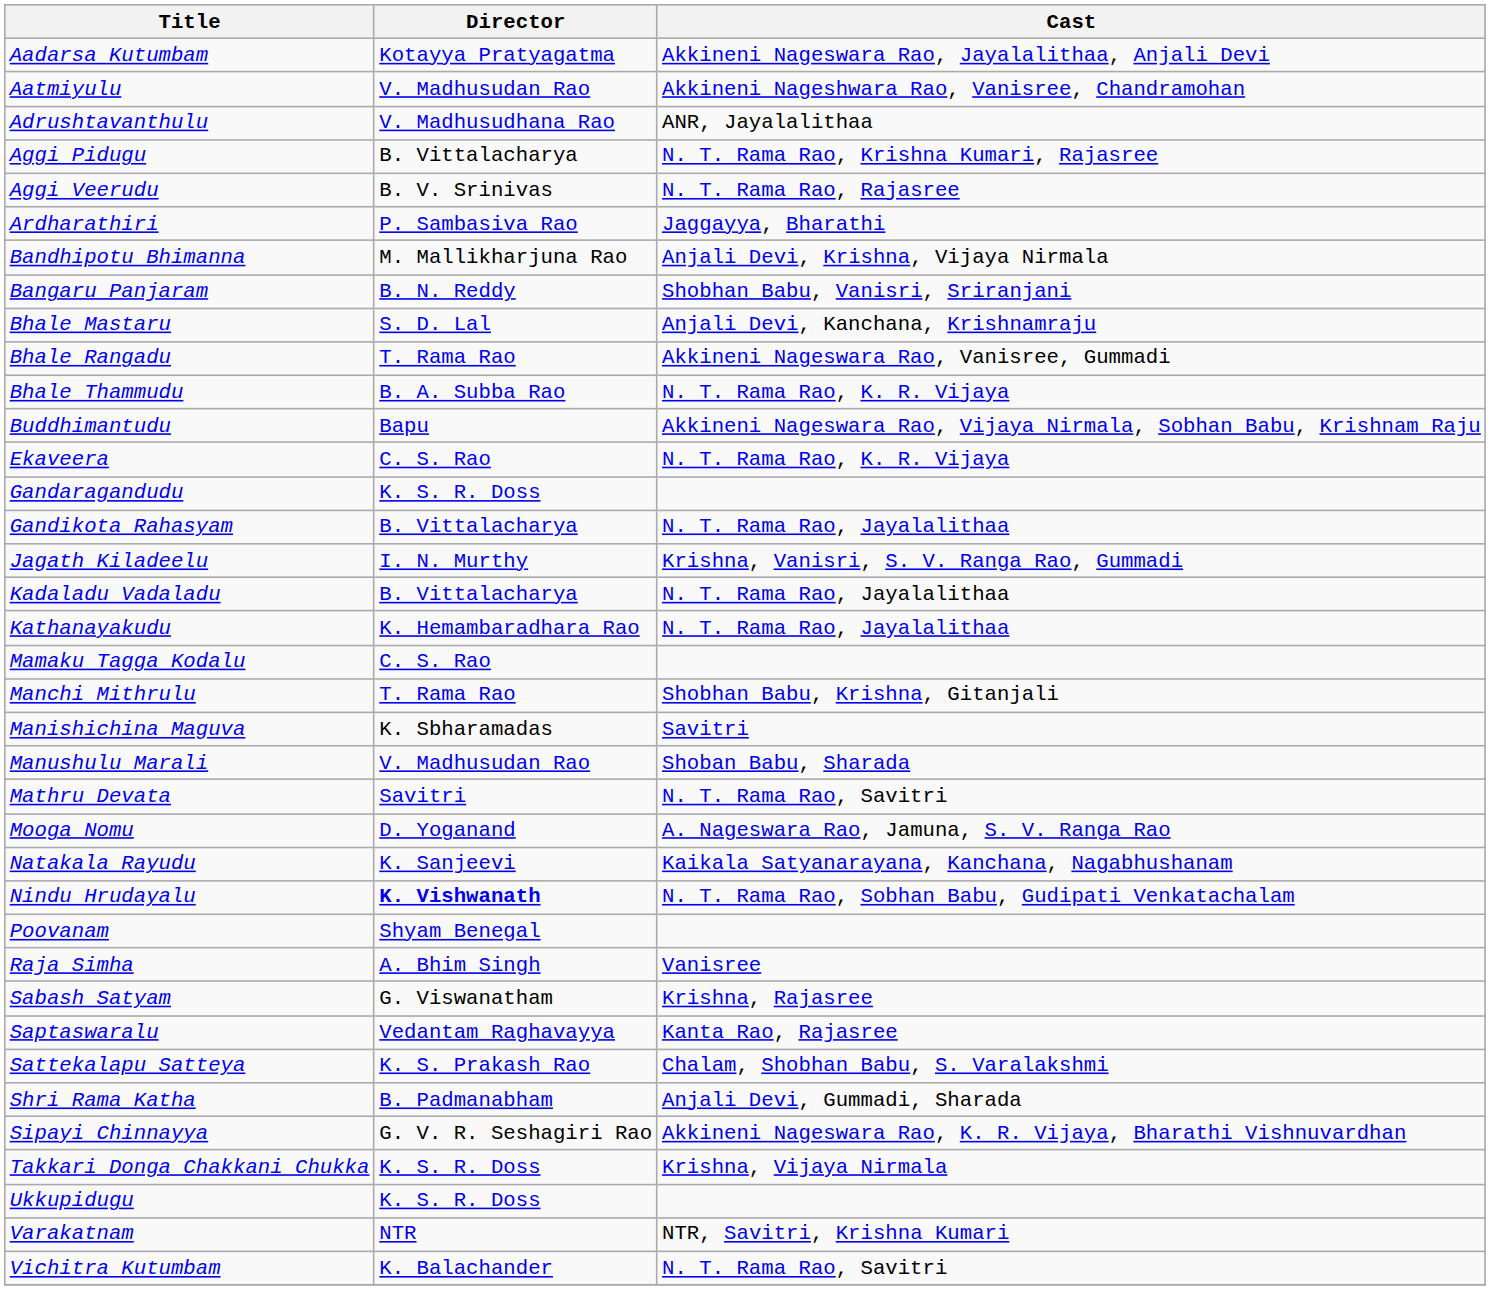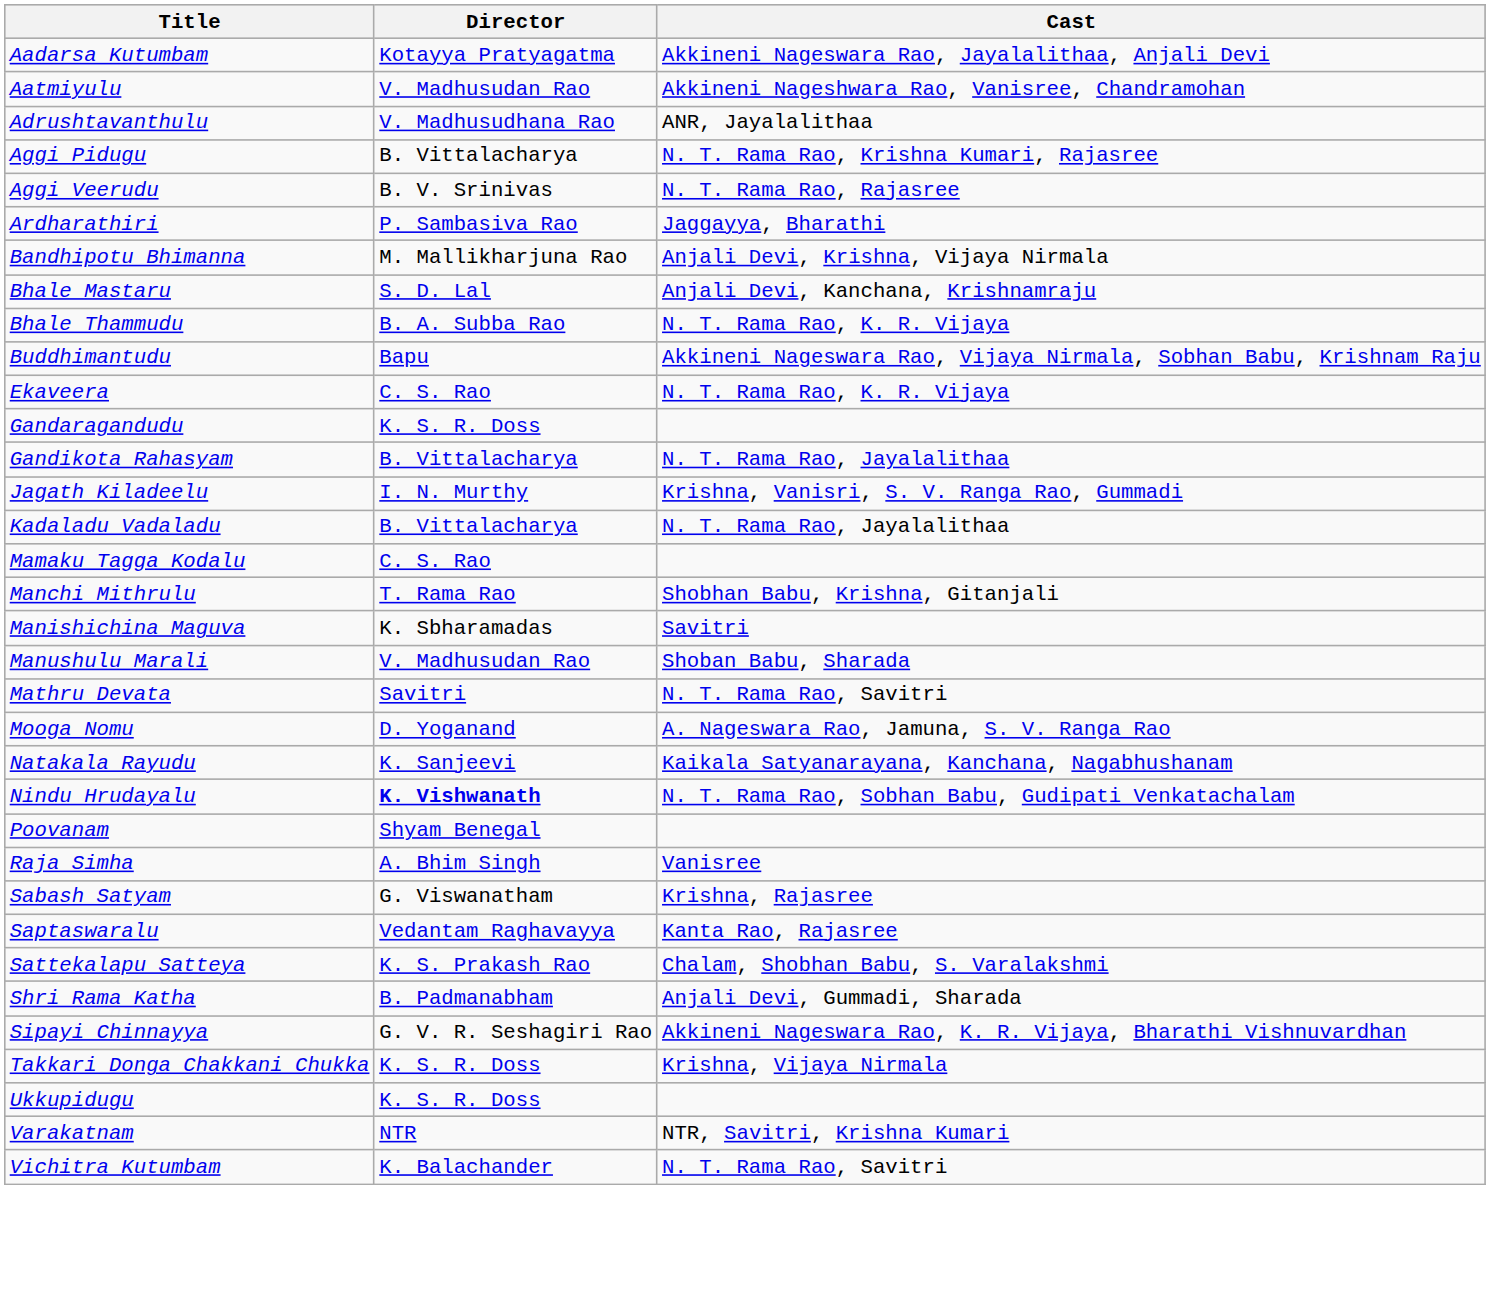- row: Bangaru Panjaram | B. N. Reddy | Shobhan Babu, Vanisri, Sriranjani
- row: Bhale Rangadu | T. Rama Rao | Akkineni Nageswara Rao, Vanisree, Gummadi
- row: Kathanayakudu | K. Hemambaradhara Rao | N. T. Rama Rao, Jayalalithaa
